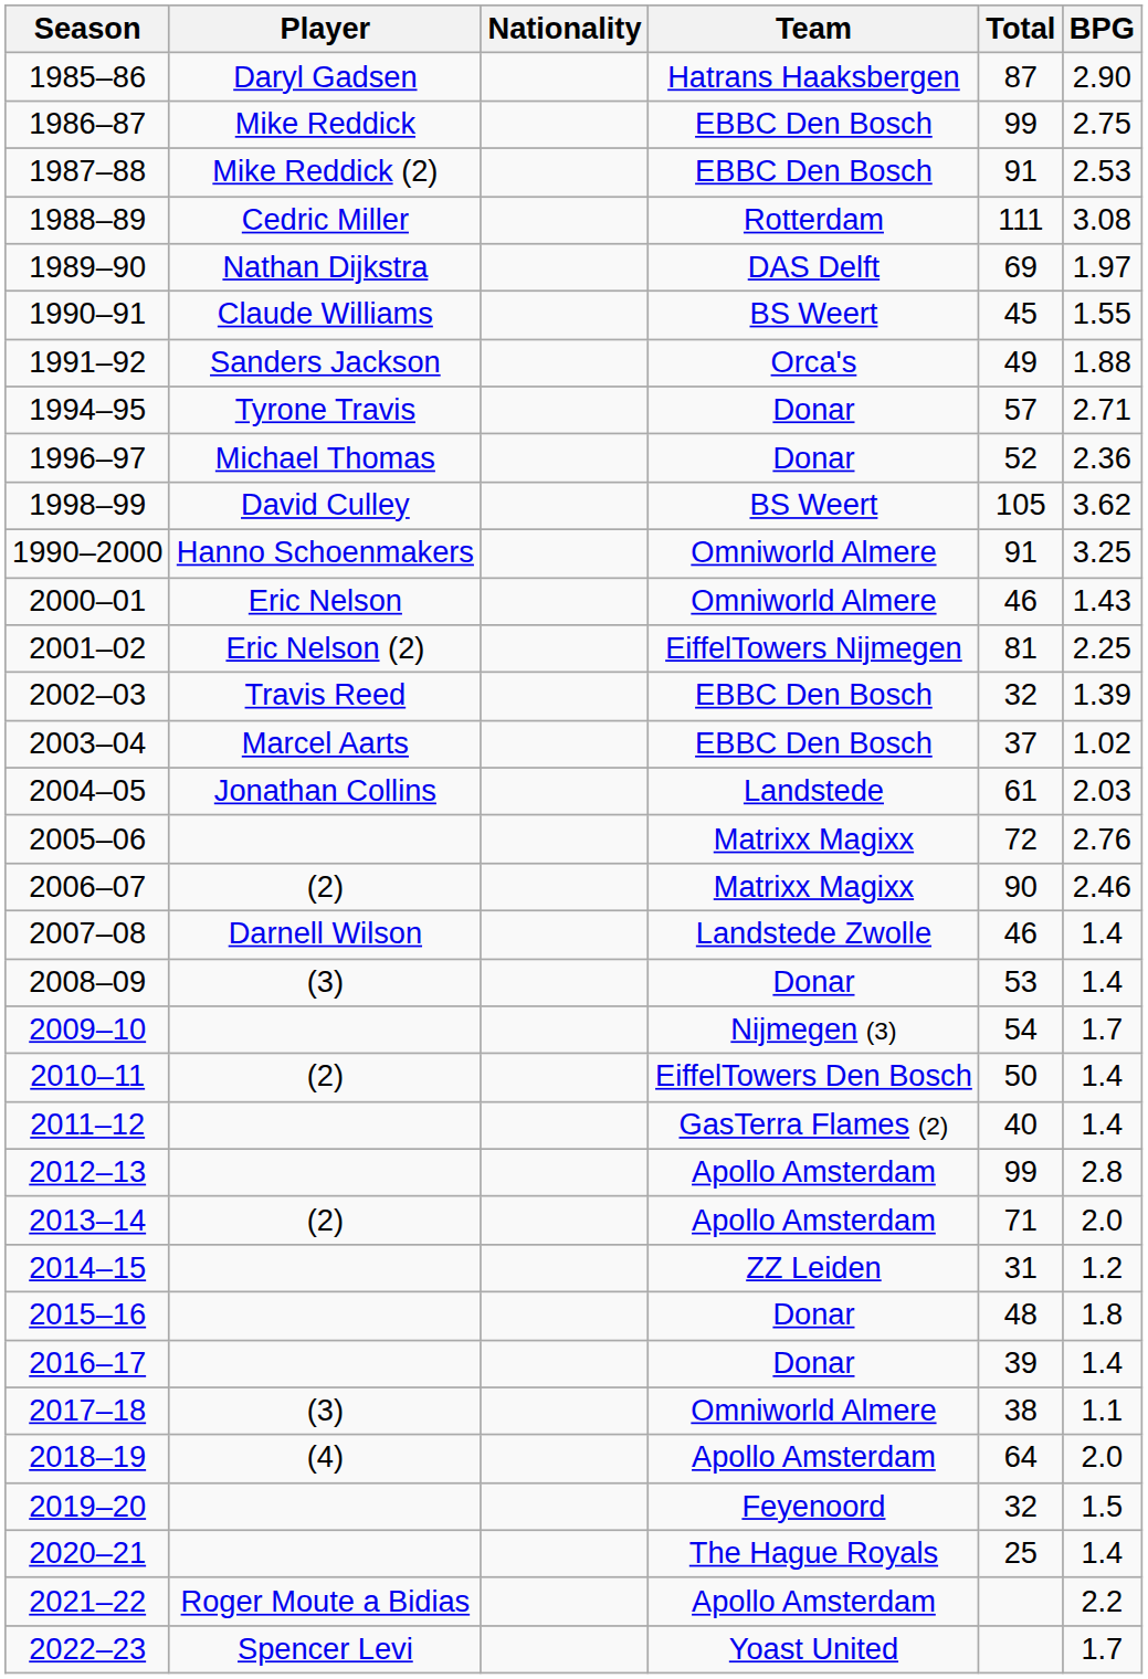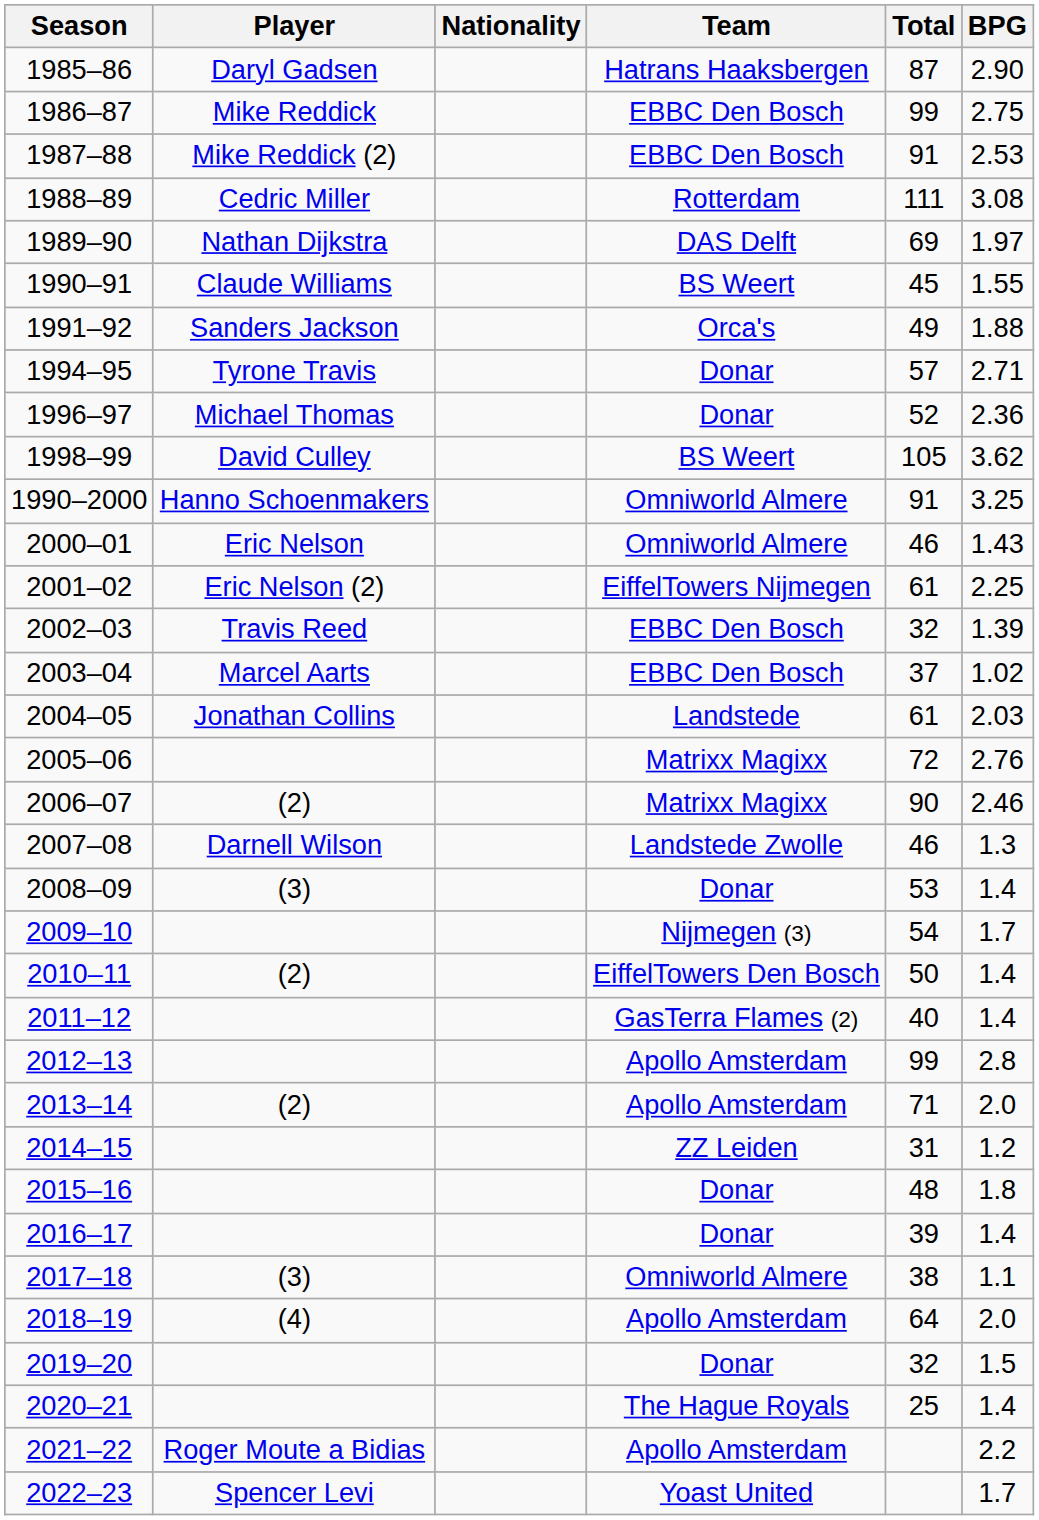2001–02 | Total: 81 -> 61
2007–08 | BPG: 1.4 -> 1.3
2019–20 | Team: Feyenoord -> Donar
